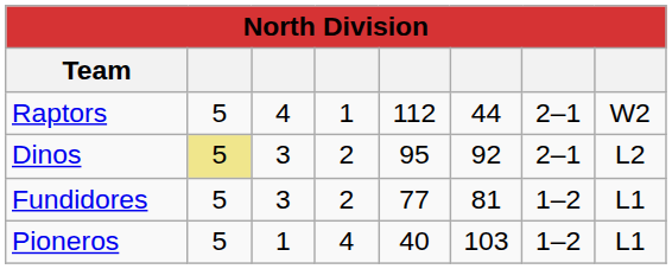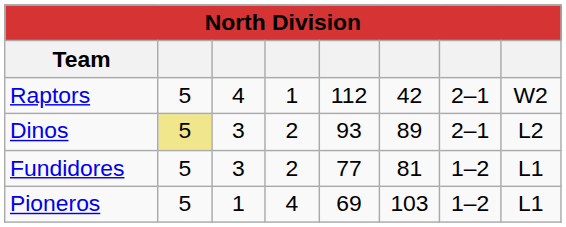Raptors | column 6: 44 -> 42
Dinos | column 5: 95 -> 93
Dinos | column 6: 92 -> 89
Pioneros | column 5: 40 -> 69
